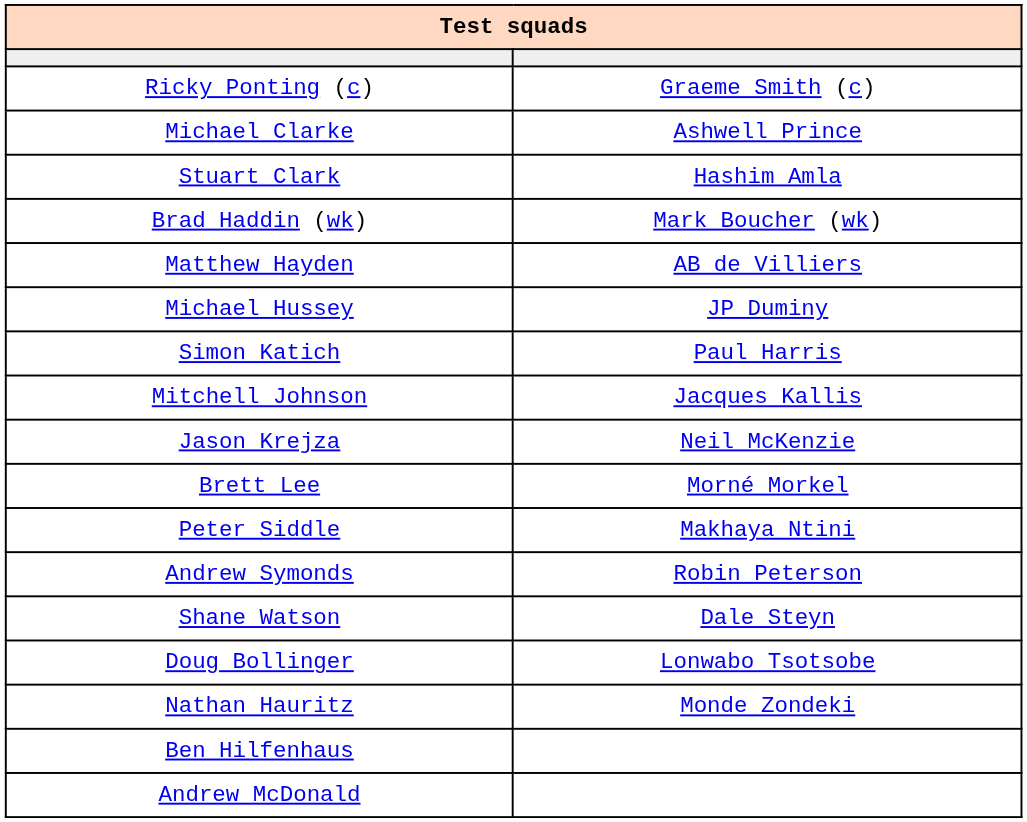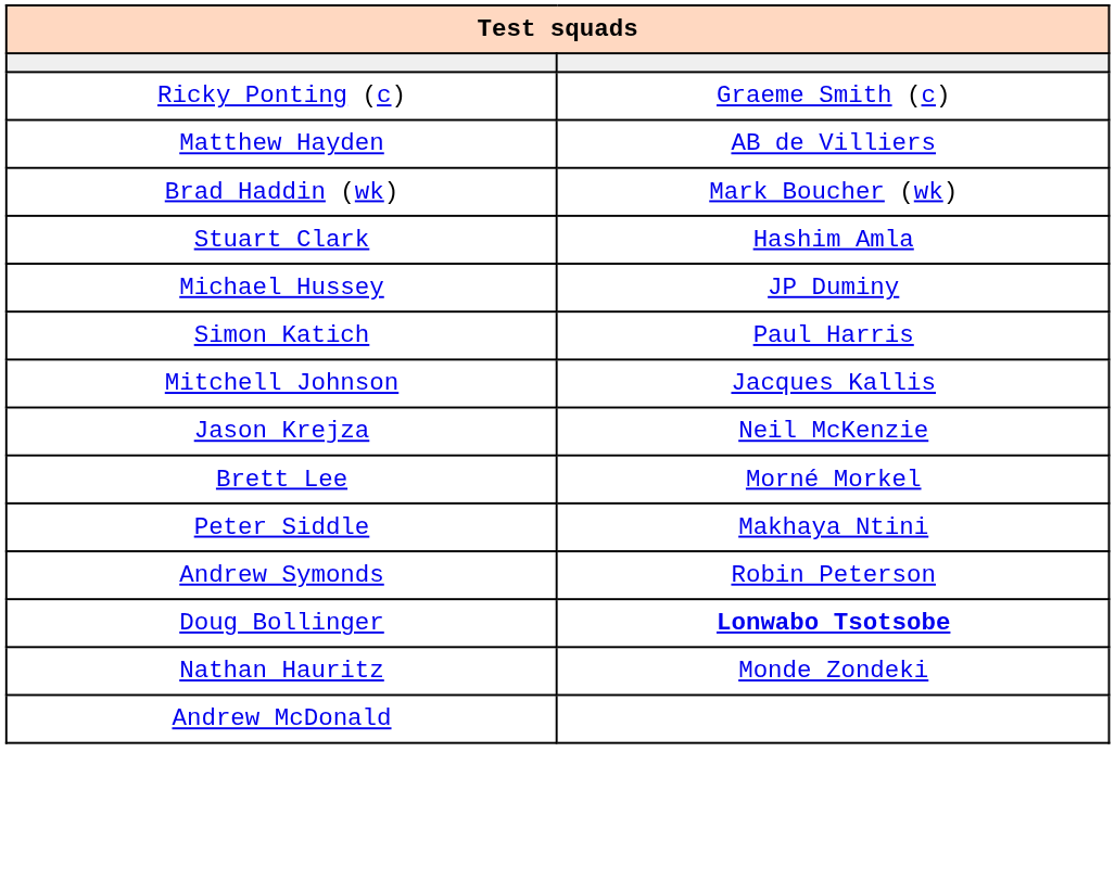- row: Michael Clarke | Ashwell Prince
rows swapped: Stuart Clark <-> Matthew Hayden
- row: Shane Watson | Dale Steyn
Doug Bollinger | column 2: normal -> bold
- row: Ben Hilfenhaus
